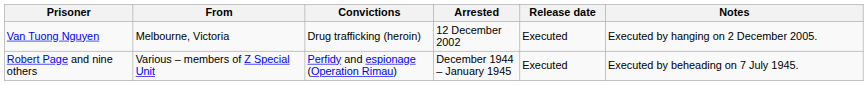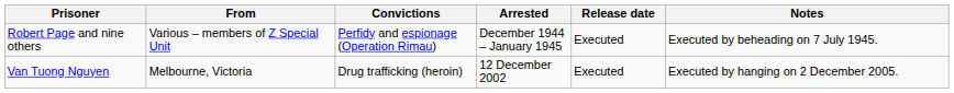rows swapped: Robert Page and nine others <-> Van Tuong Nguyen
